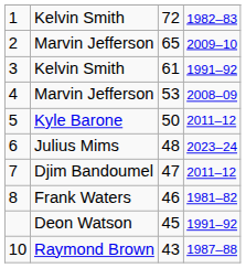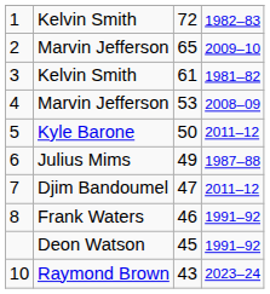3 | column 4: 1991–92 -> 1981–82
6 | column 3: 48 -> 49
6 | column 4: 2023–24 -> 1987–88
8 | column 4: 1981–82 -> 1991–92
10 | column 4: 1987–88 -> 2023–24
